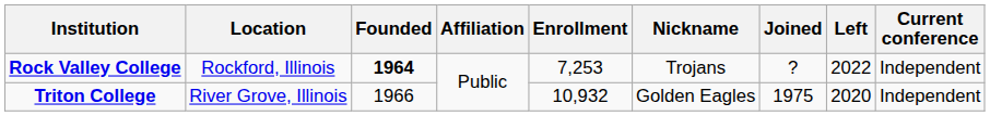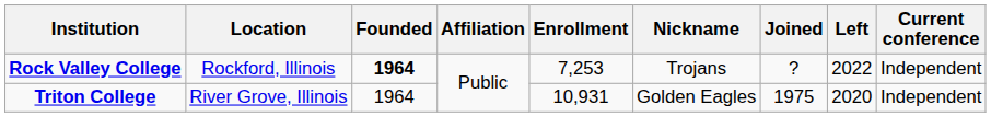Triton College | Founded: 1966 -> 1964
Triton College | Enrollment: 10,932 -> 10,931
